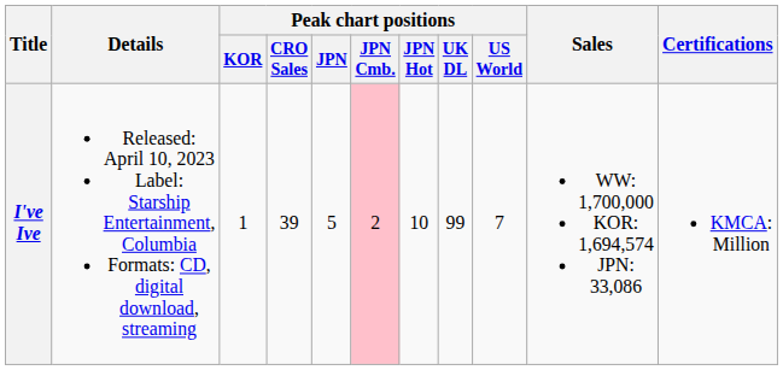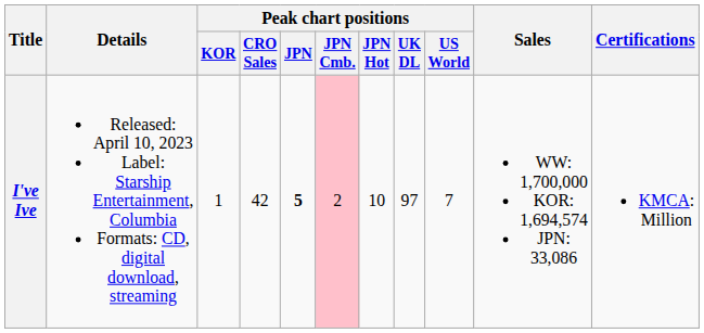I've Ive | Peak chart positions / CRO Sales: 39 -> 42
I've Ive | Peak chart positions / JPN: normal -> bold
I've Ive | Peak chart positions / UK DL: 99 -> 97
